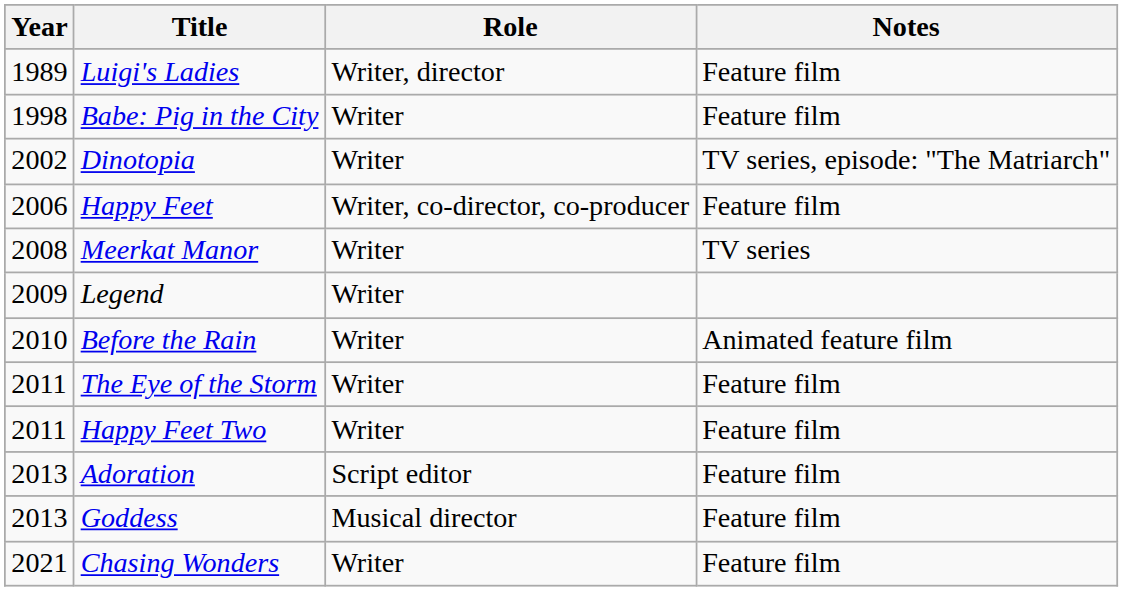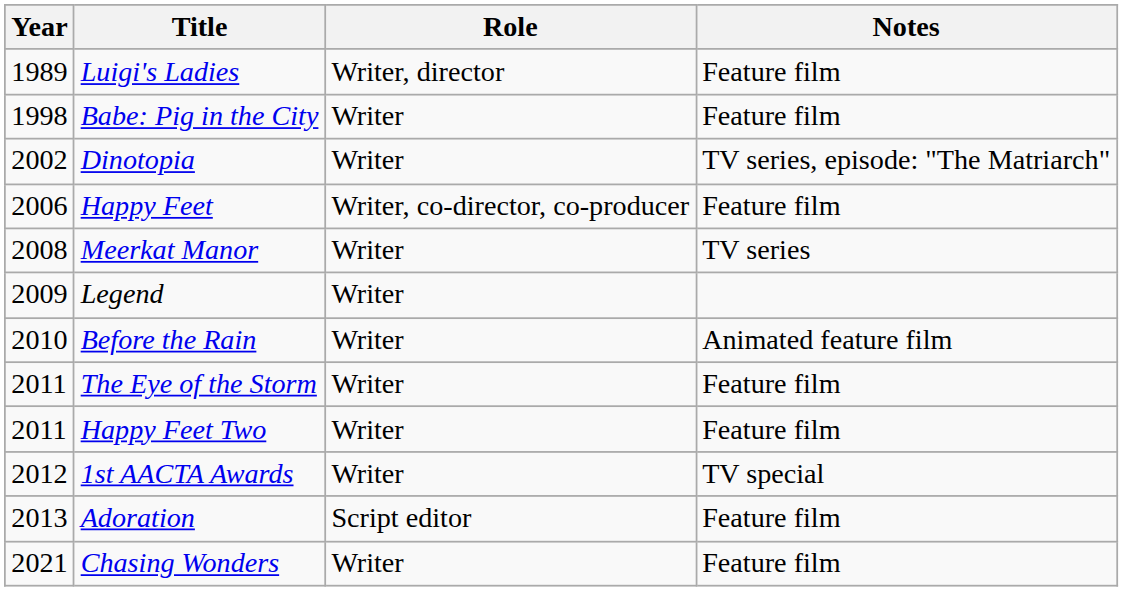+ row: 2012 | 1st AACTA Awards | Writer | TV special
- row: 2013 | Goddess | Musical director | Feature film
